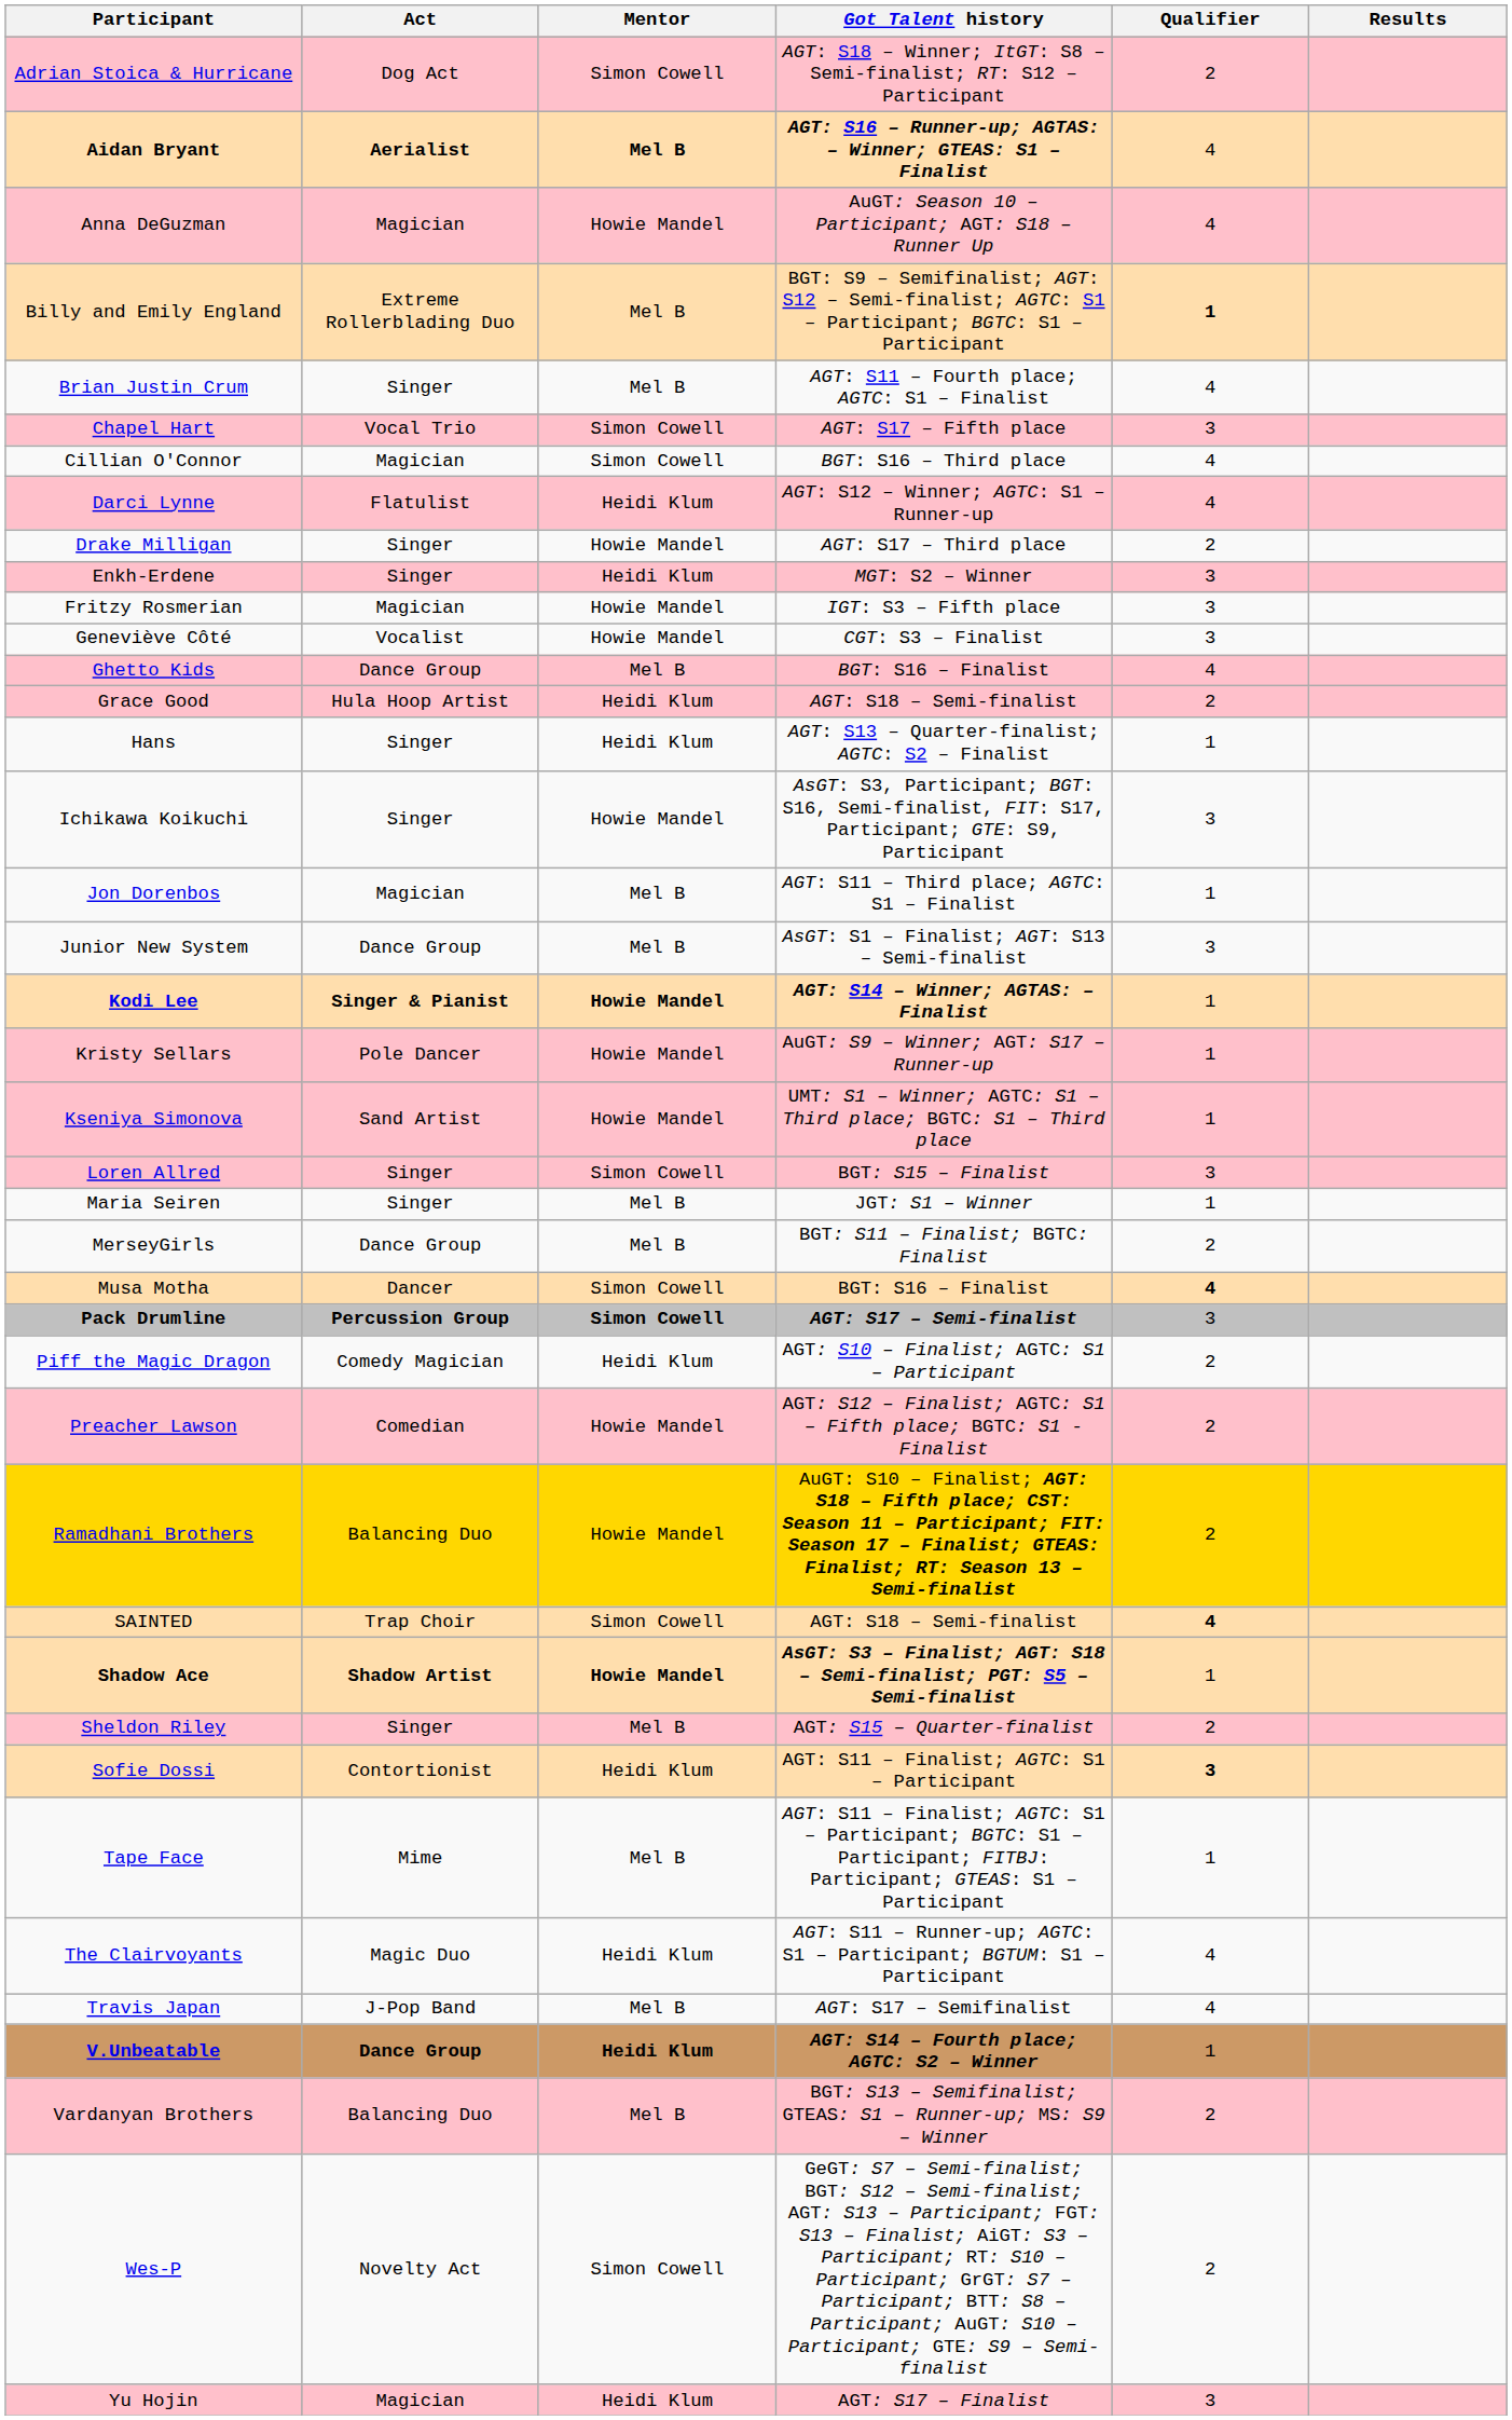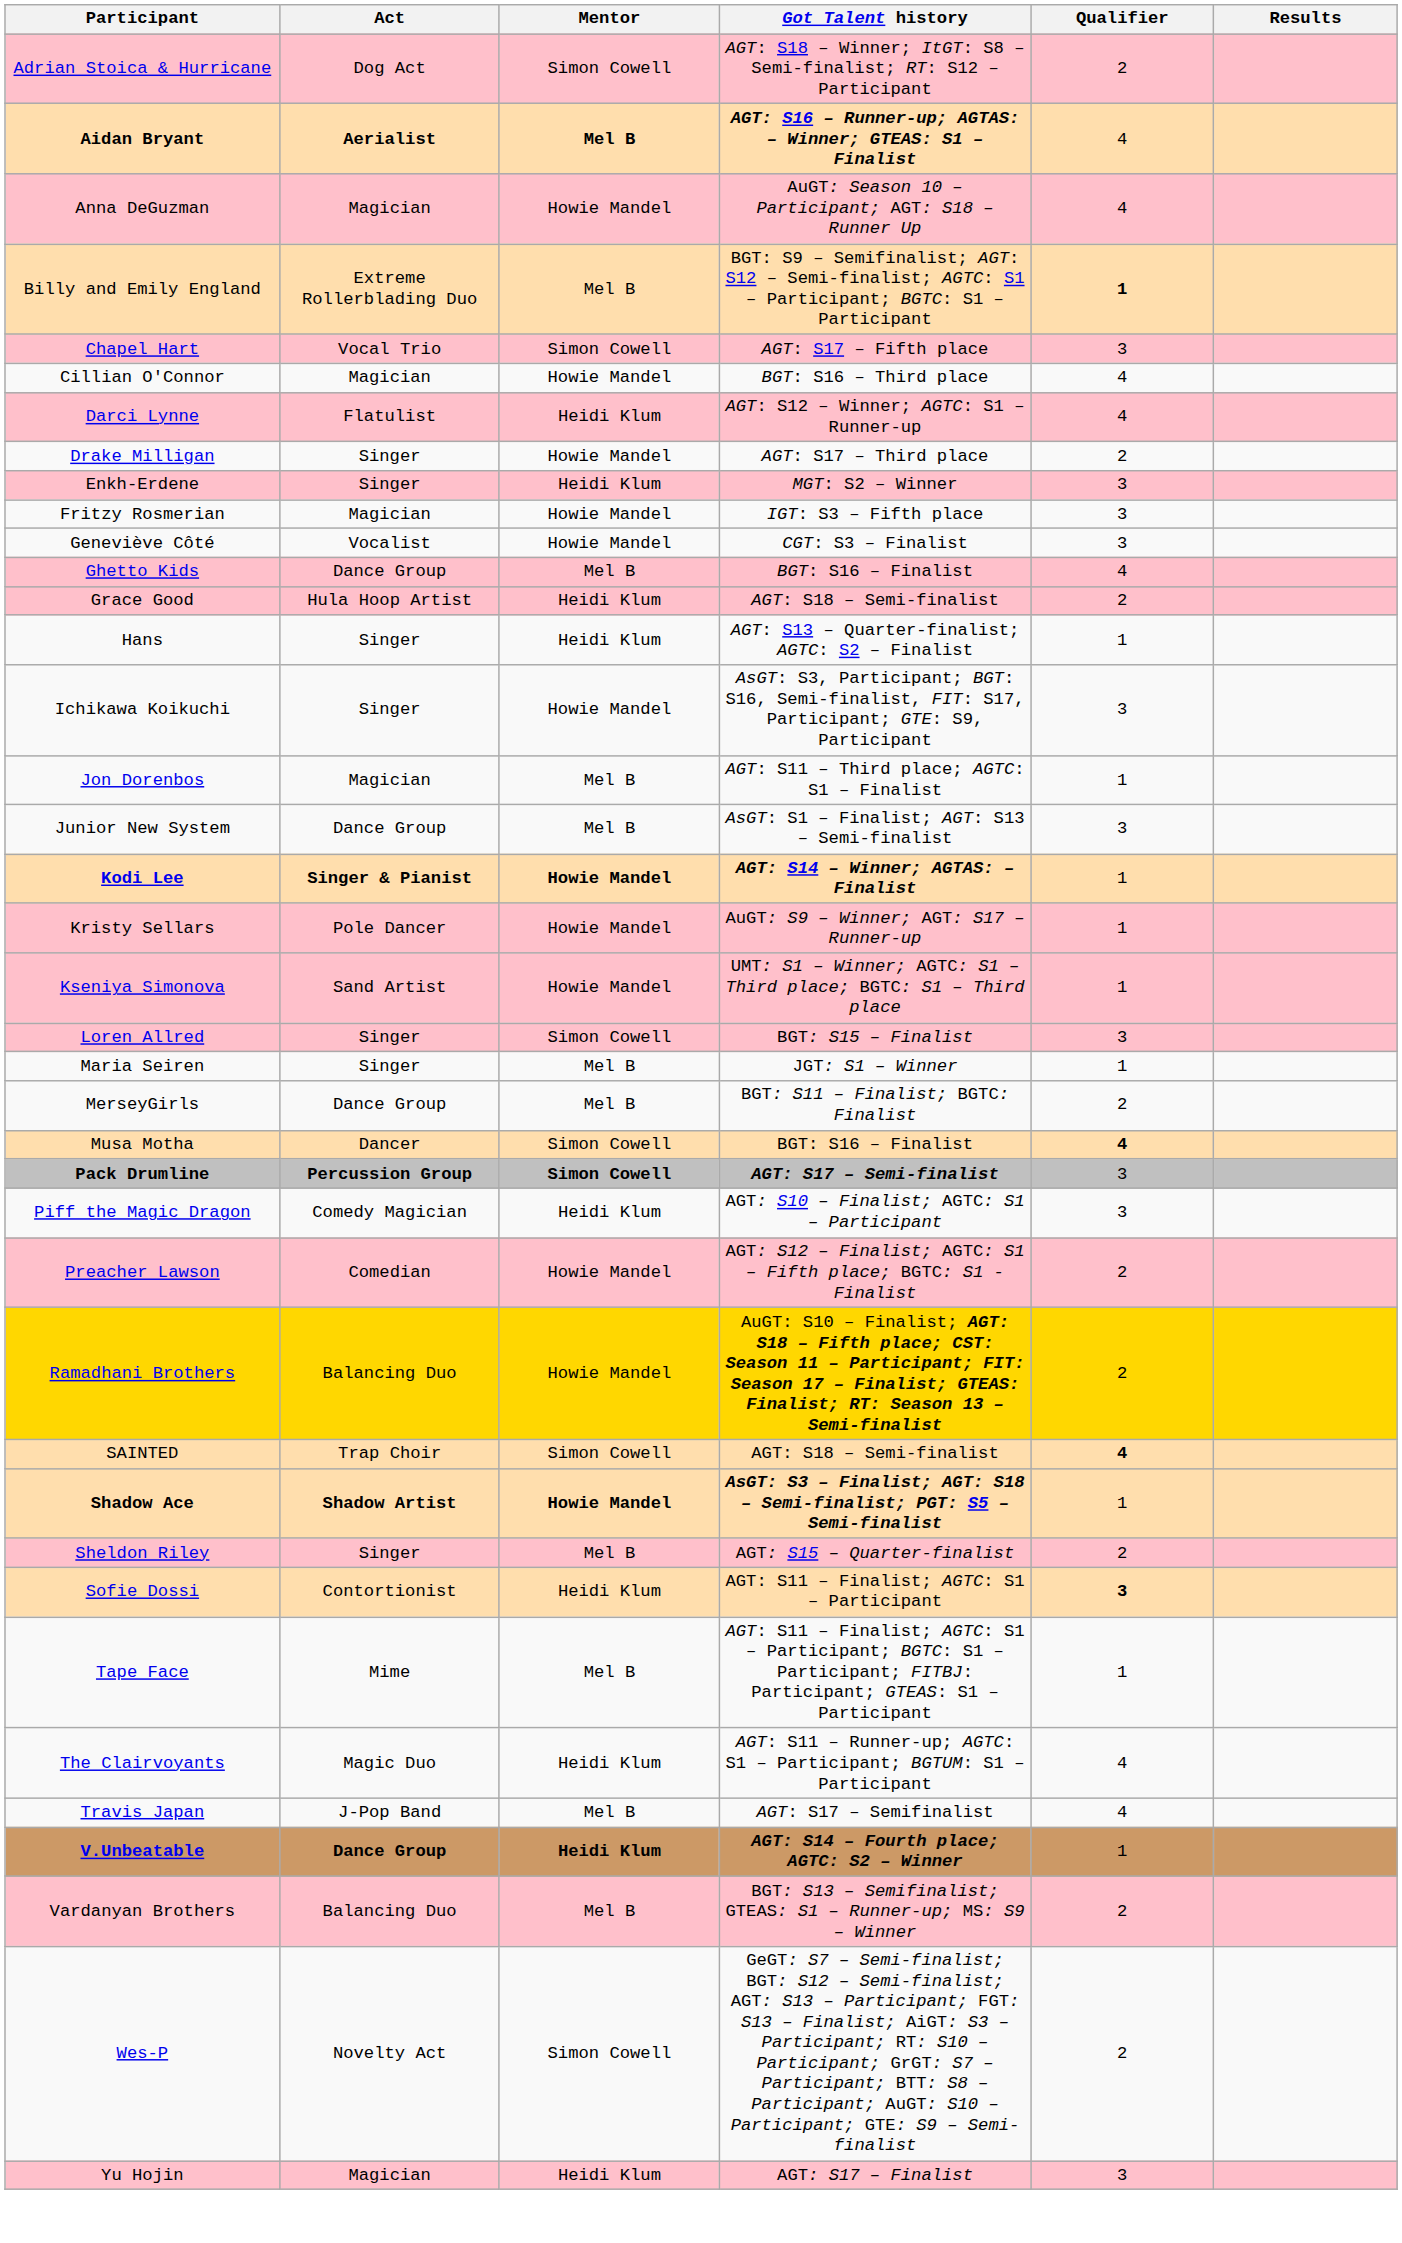- row: Brian Justin Crum | Singer | Mel B | AGT: S11 – Fourth place; AGTC: S1 – Finalist | 4
Cillian O'Connor | Mentor: Simon Cowell -> Howie Mandel
Piff the Magic Dragon | Qualifier: 2 -> 3
